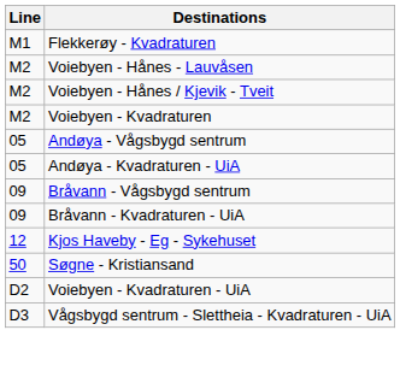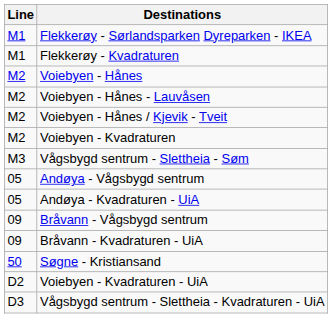+ row: M1 | Flekkerøy - Sørlandsparken Dyreparken - IKEA
+ row: M2 | Voiebyen - Hånes
+ row: M3 | Vågsbygd sentrum - Slettheia - Søm
- row: 12 | Kjos Haveby - Eg - Sykehuset
